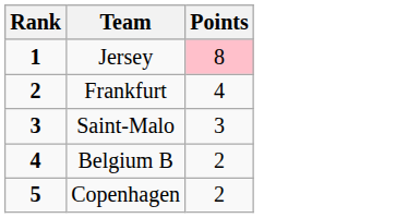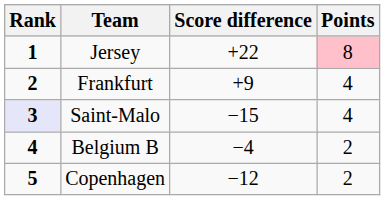+ column: Score difference | +22 | +9 | −15 | −4 | −12
Saint-Malo | Rank: no background -> lavender background
Saint-Malo | Points: 3 -> 4
